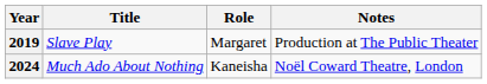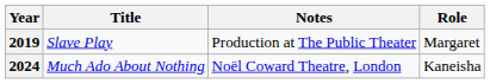columns swapped: Role <-> Notes
